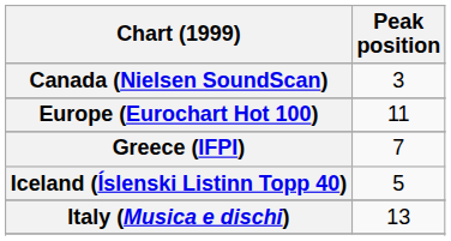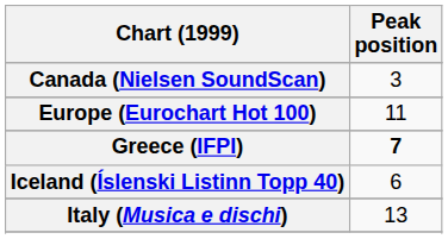Greece (IFPI) | Peak position: normal -> bold
Iceland (Íslenski Listinn Topp 40) | Peak position: 5 -> 6
